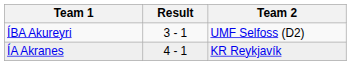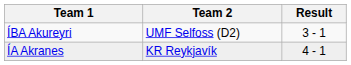columns swapped: Team 2 <-> Result
